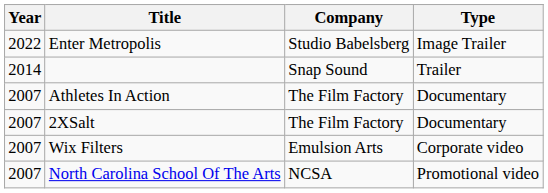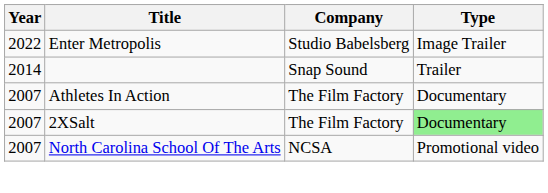2XSalt | Type: no background -> lightgreen background
- row: 2007 | Wix Filters | Emulsion Arts | Corporate video
